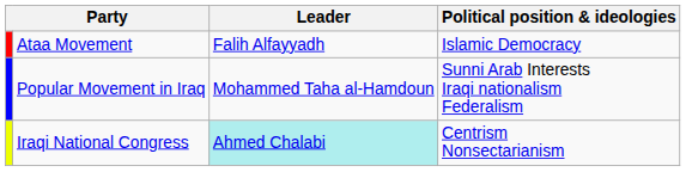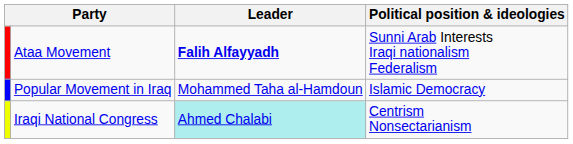Ataa Movement | Leader: normal -> bold
Ataa Movement | Political position & ideologies: Islamic Democracy -> Sunni Arab Interests Iraqi nationalism Federalism
Popular Movement in Iraq | Political position & ideologies: Sunni Arab Interests Iraqi nationalism Federalism -> Islamic Democracy
